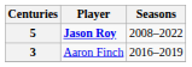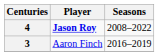Jason Roy | Centuries: 5 -> 4
